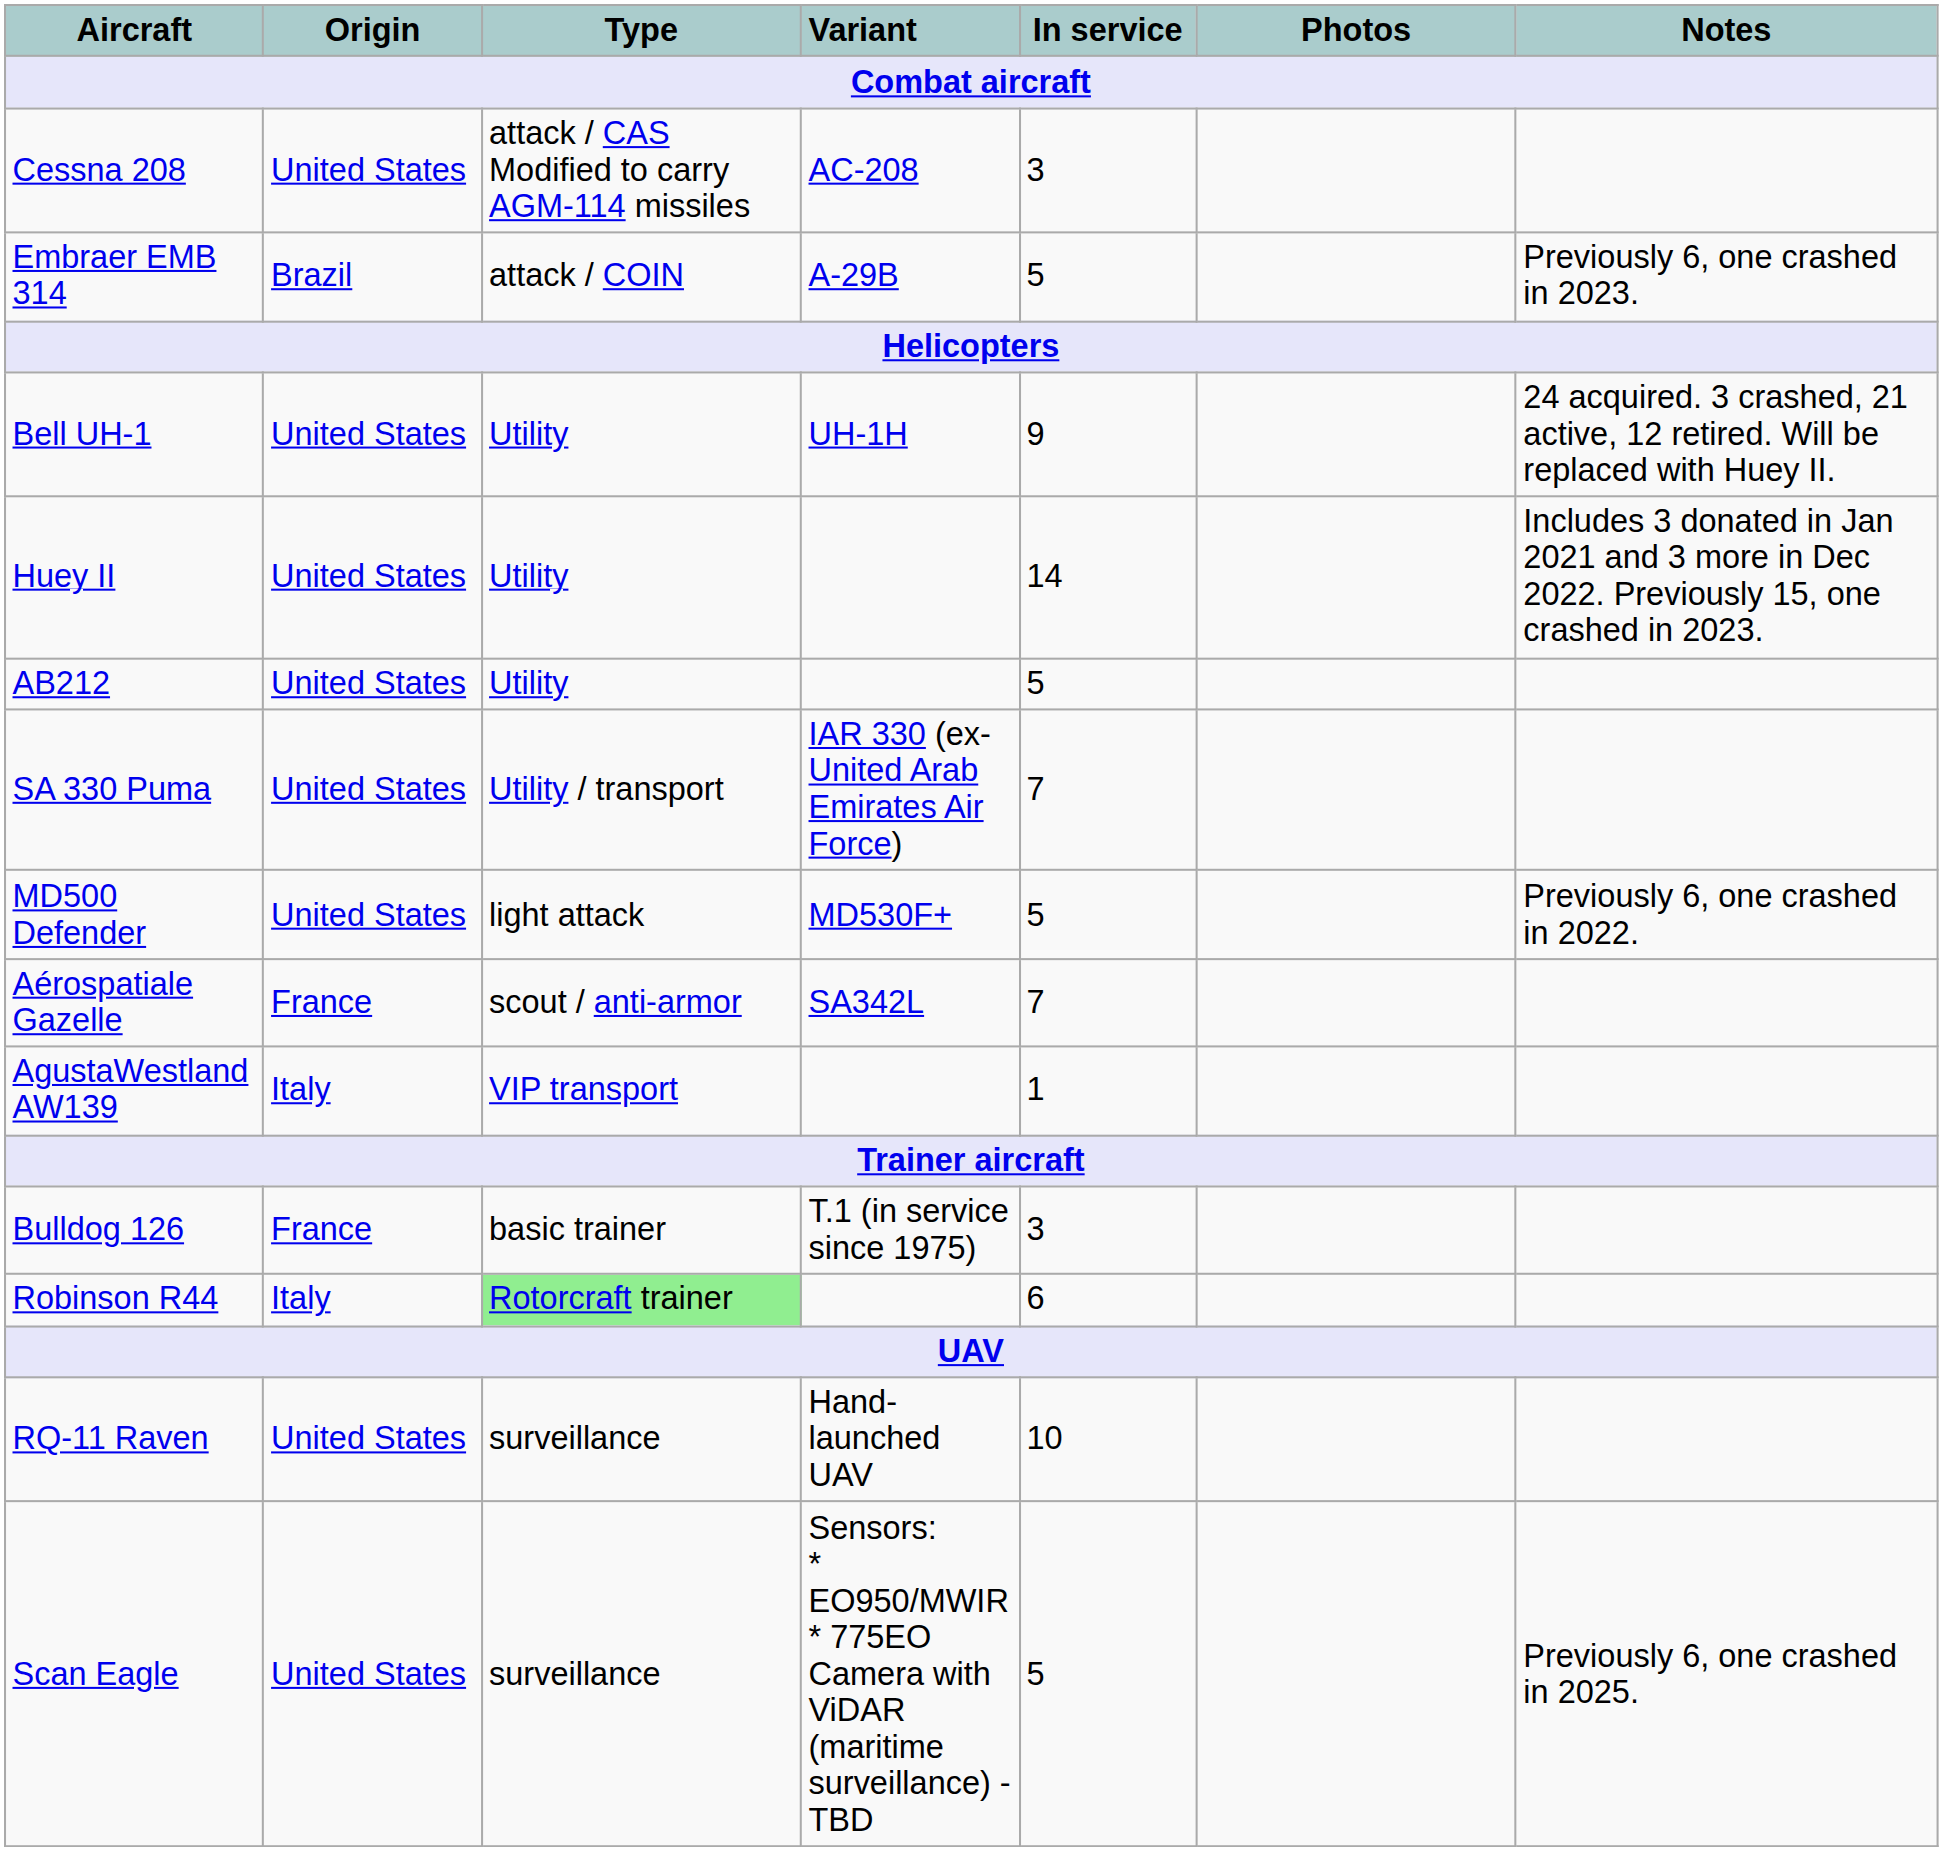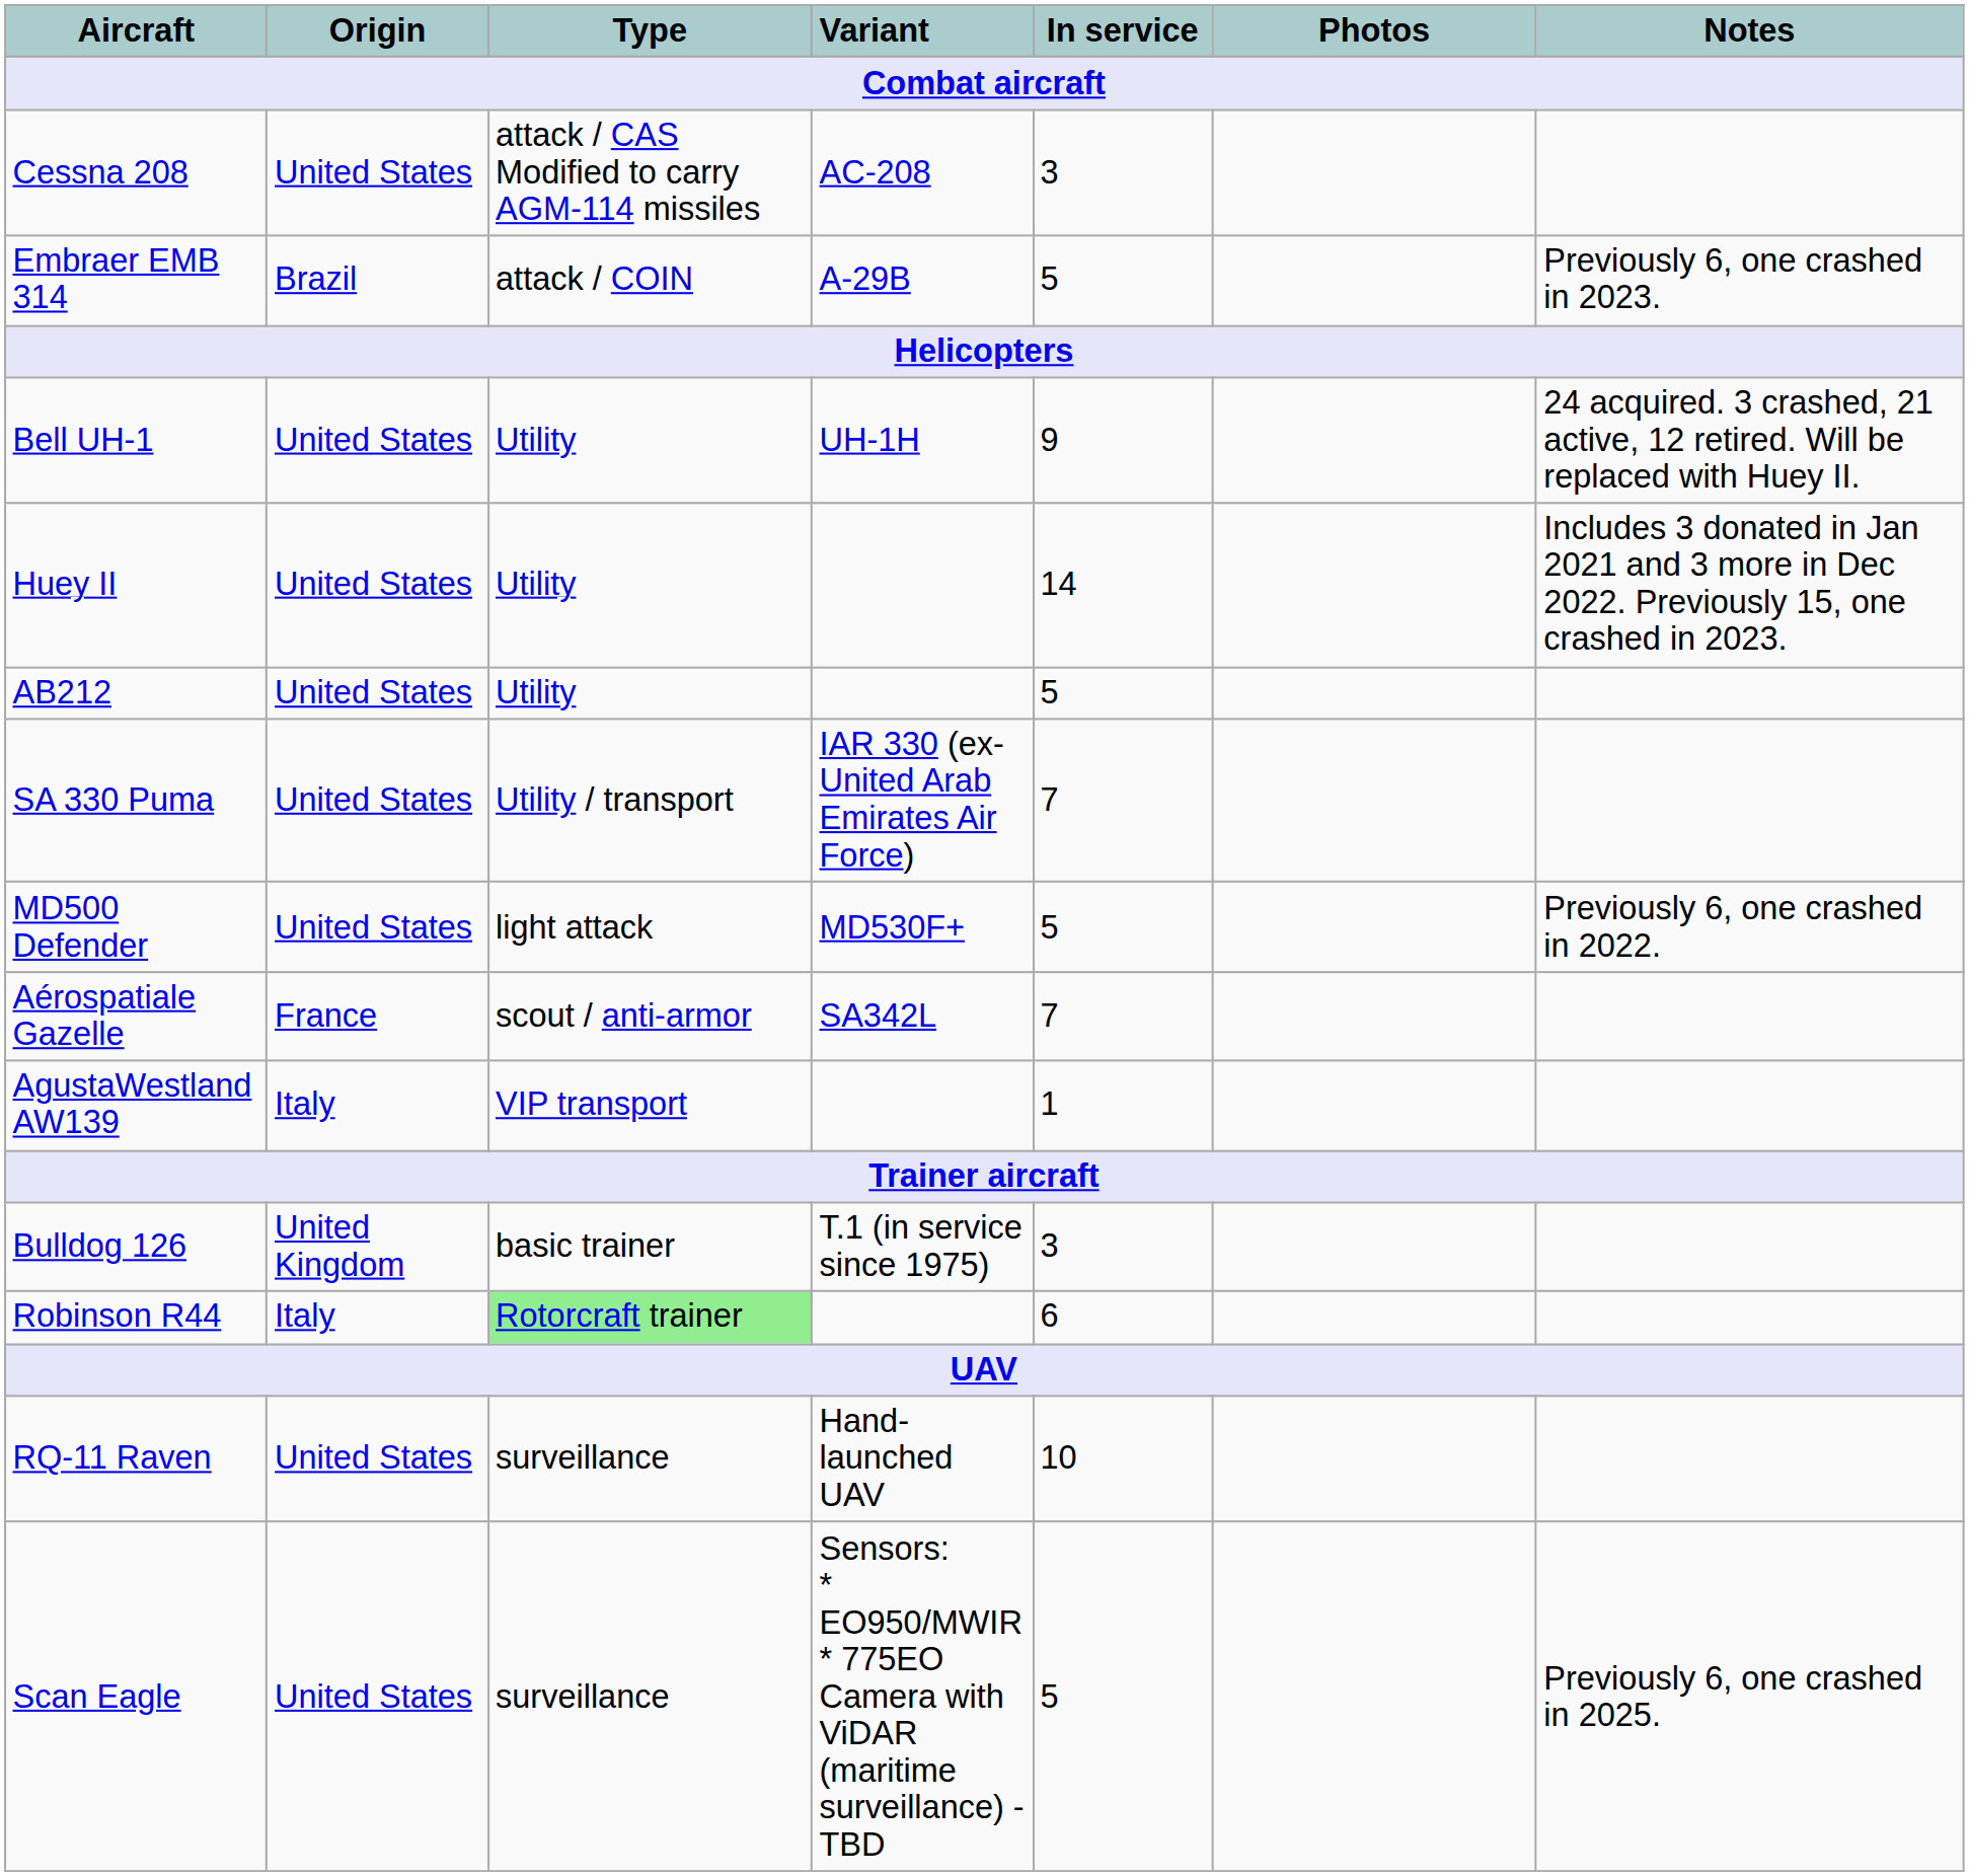Bulldog 126 | Origin: France -> United Kingdom
